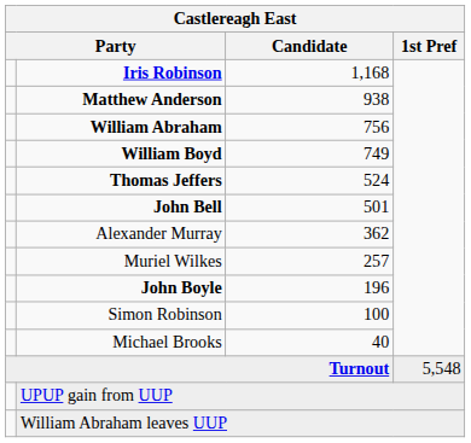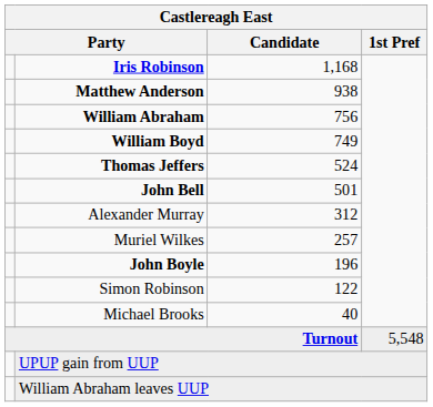Alexander Murray | Candidate: 362 -> 312
Simon Robinson | Candidate: 100 -> 122
